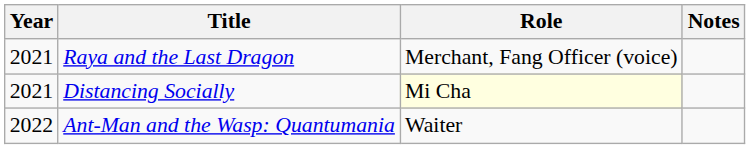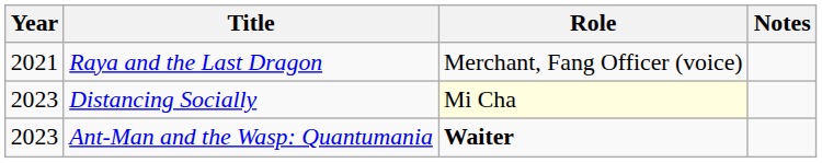Distancing Socially | Year: 2021 -> 2023
Ant-Man and the Wasp: Quantumania | Year: 2022 -> 2023
Ant-Man and the Wasp: Quantumania | Role: normal -> bold
